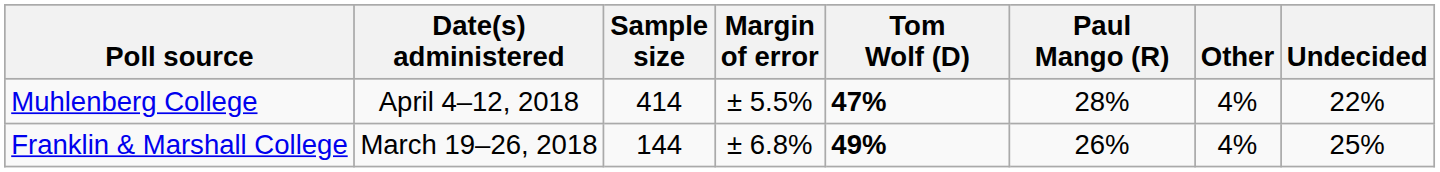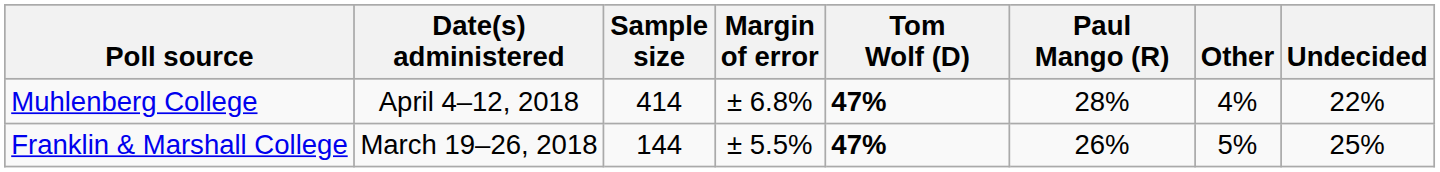Muhlenberg College | Margin of error: ± 5.5% -> ± 6.8%
Franklin & Marshall College | Margin of error: ± 6.8% -> ± 5.5%
Franklin & Marshall College | Tom Wolf (D): 49% -> 47%
Franklin & Marshall College | Other: 4% -> 5%
